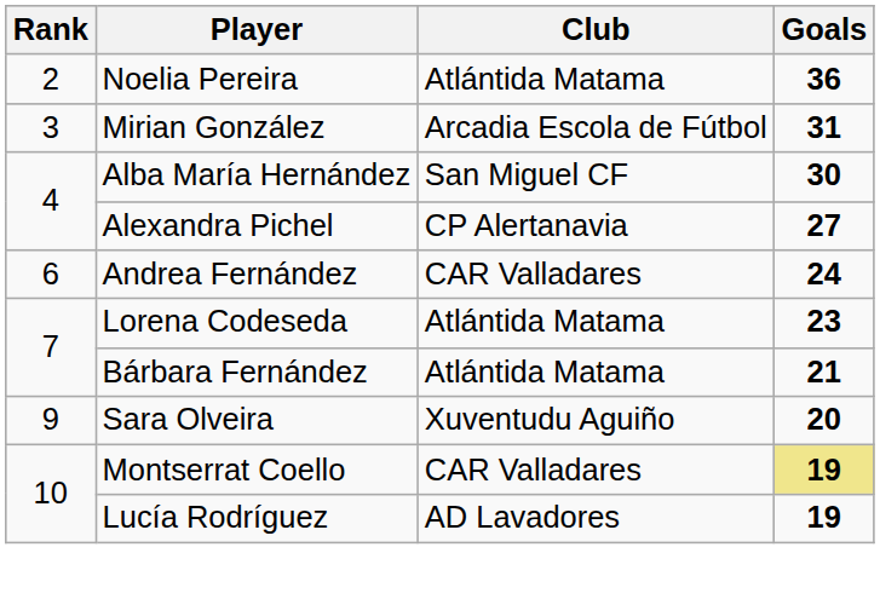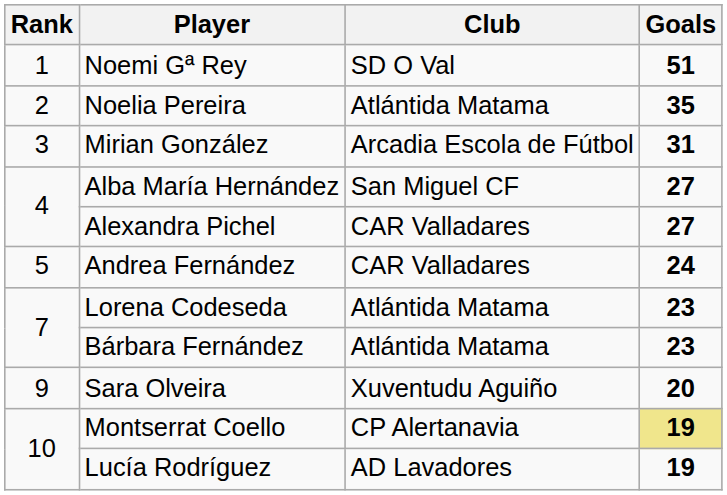+ row: 1 | Noemi Gª Rey | SD O Val | 51
Noelia Pereira | Goals: 36 -> 35
Alba María Hernández | Goals: 30 -> 27
Alexandra Pichel | Club: CP Alertanavia -> CAR Valladares
Andrea Fernández | Rank: 6 -> 5
Bárbara Fernández | Goals: 21 -> 23
Montserrat Coello | Club: CAR Valladares -> CP Alertanavia
